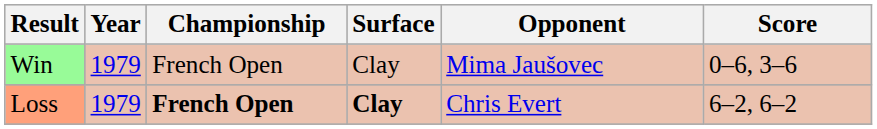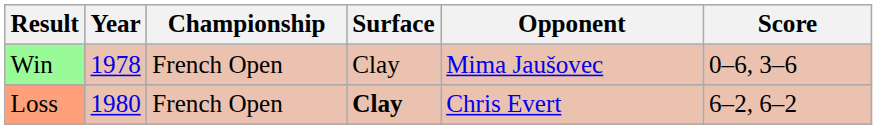Win | Year: 1979 -> 1978
Loss | Year: 1979 -> 1980
Loss | Championship: bold -> normal
